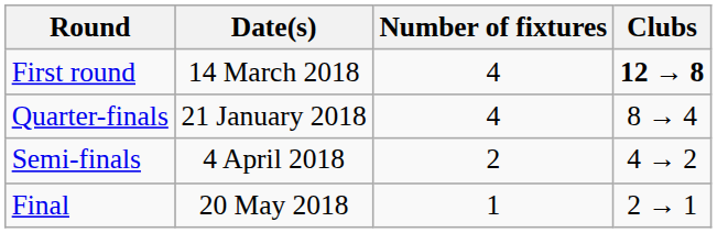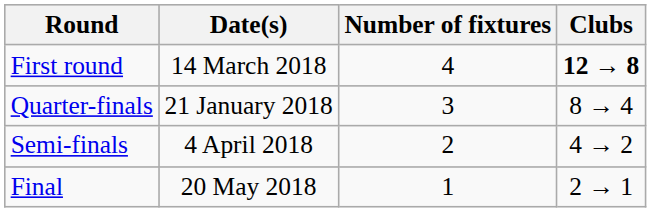Quarter-finals | Number of fixtures: 4 -> 3
